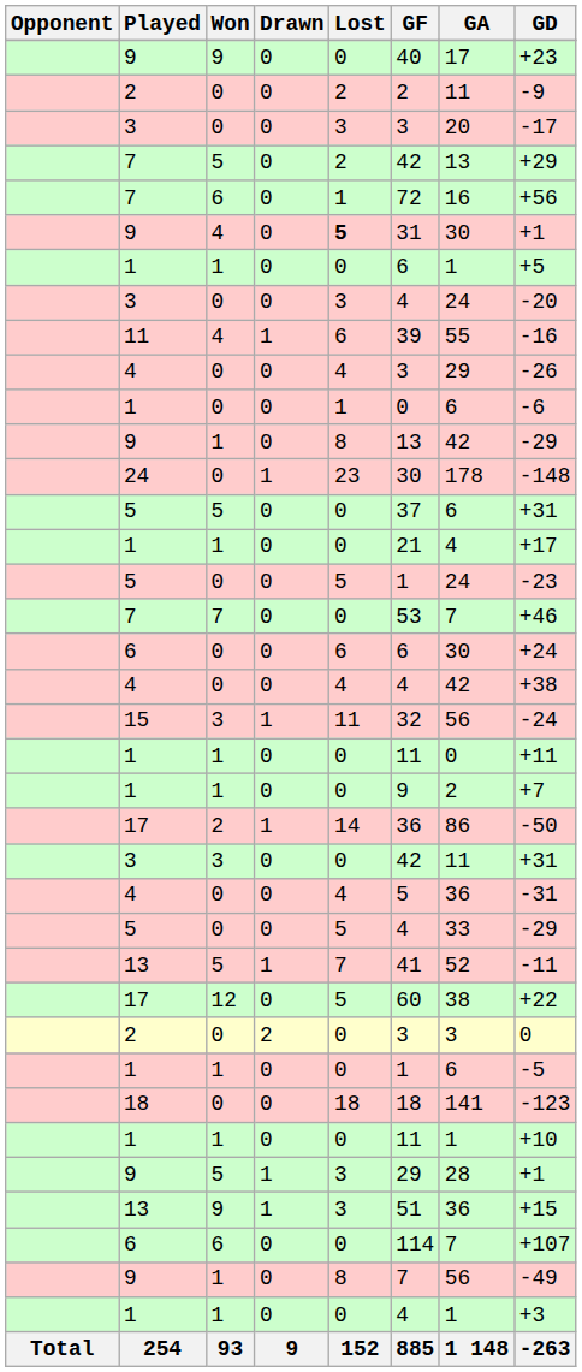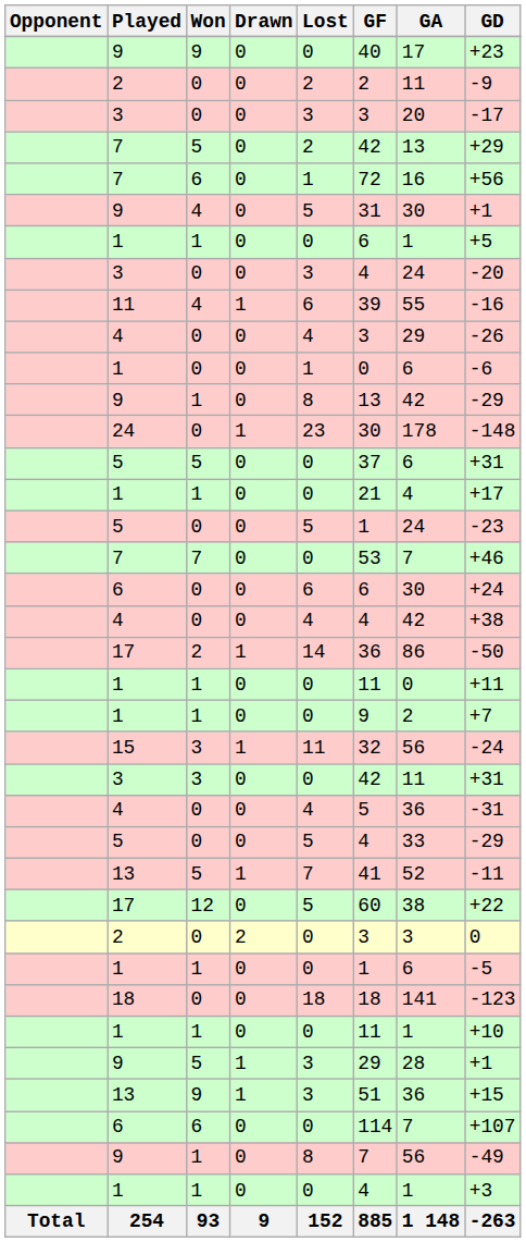9 / 4 | Lost: bold -> normal
rows swapped: 15 <-> 17 / 2
